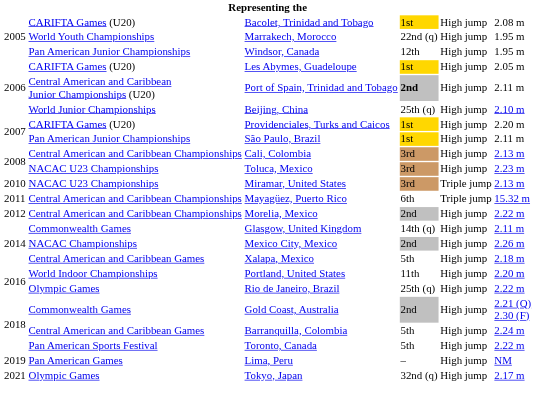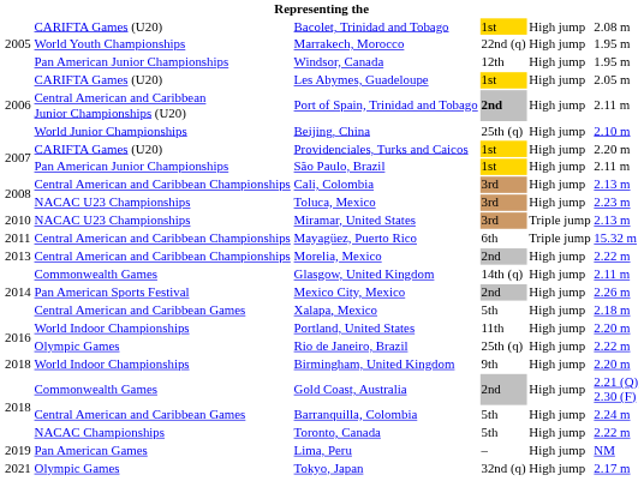Morelia, Mexico | column 1: 2012 -> 2013
Mexico City, Mexico | column 2: NACAC Championships -> Pan American Sports Festival
+ row: 2018 | World Indoor Championships | Birmingham, United Kingdom | 9th | High jump | 2.20 m
Toronto, Canada | column 2: Pan American Sports Festival -> NACAC Championships
